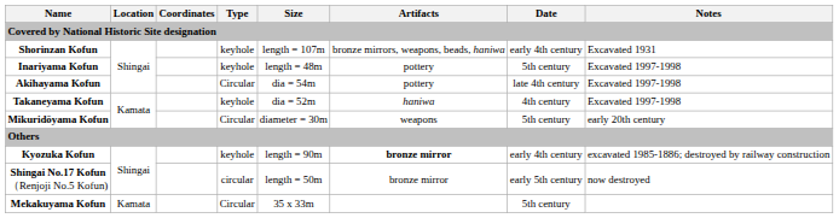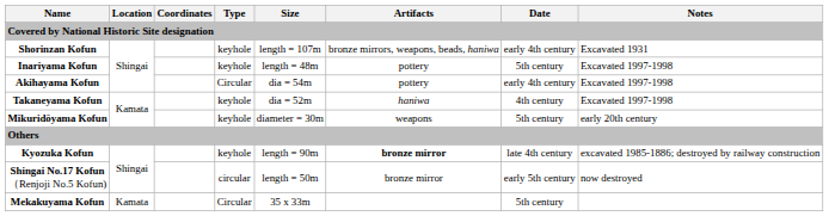Akihayama Kofun | Date: late 4th century -> early 4th century
Mikuridōyama Kofun | Type: Circular -> keyhole
Kyozuka Kofun | Date: early 4th century -> late 4th century
